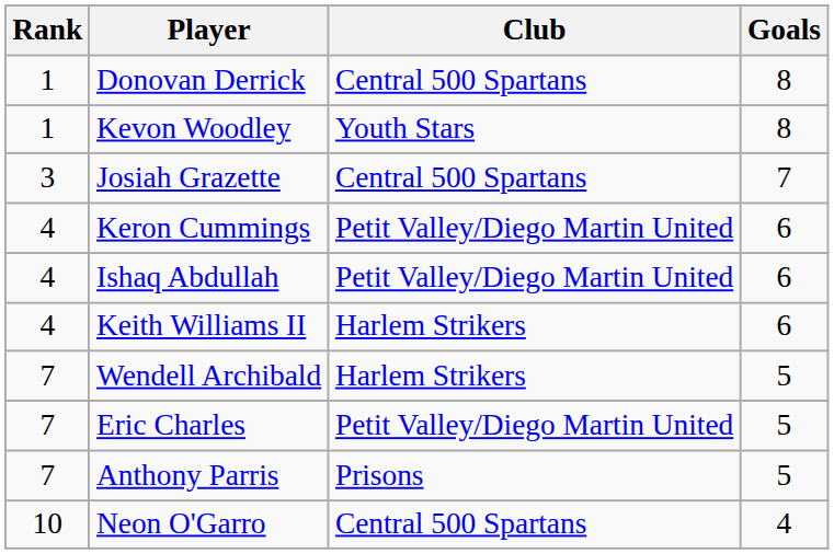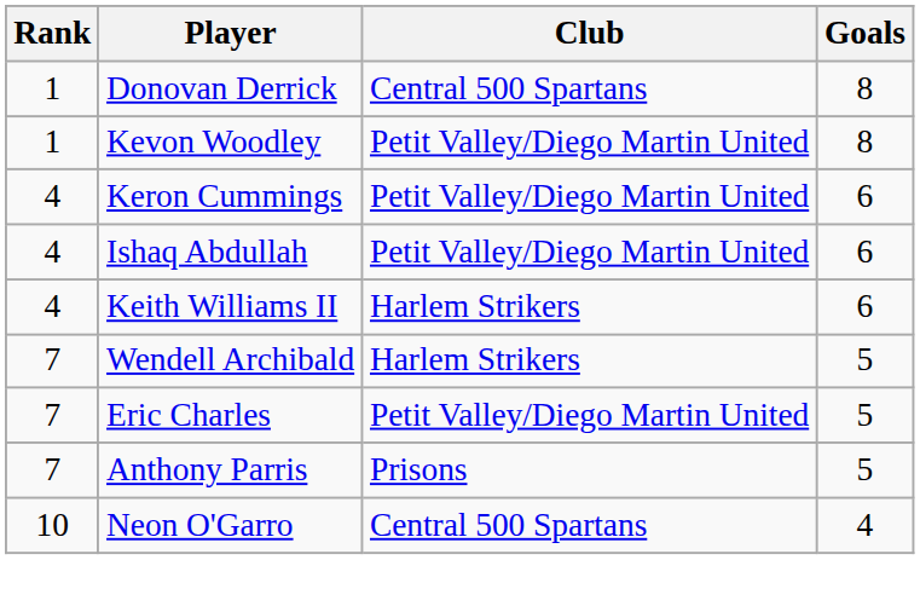Kevon Woodley | Club: Youth Stars -> Petit Valley/Diego Martin United
- row: 3 | Josiah Grazette | Central 500 Spartans | 7
